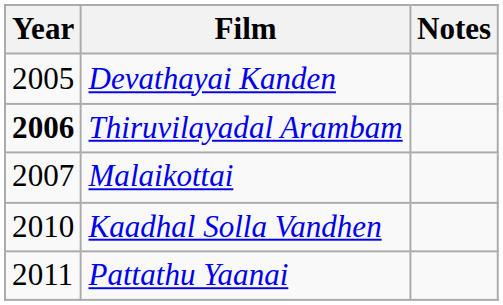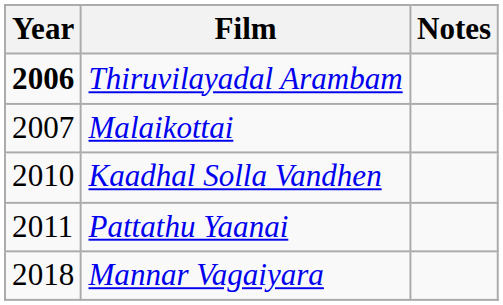- row: 2005 | Devathayai Kanden
+ row: 2018 | Mannar Vagaiyara
